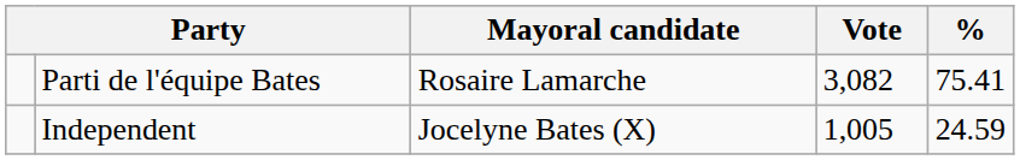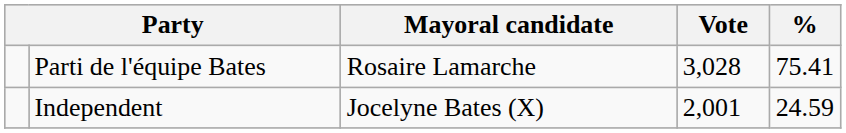Parti de l'équipe Bates | Vote: 3,082 -> 3,028
Independent | Vote: 1,005 -> 2,001
